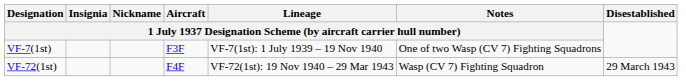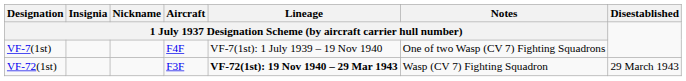VF-7(1st) | column 4: F3F -> F4F
VF-72(1st) | column 4: F4F -> F3F
VF-72(1st) | column 5: normal -> bold
